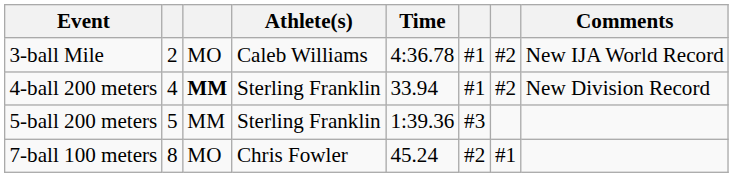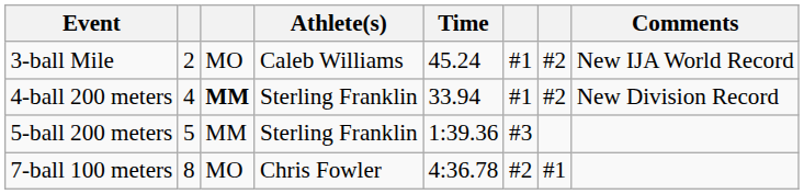3-ball Mile | Time: 4:36.78 -> 45.24
7-ball 100 meters | Time: 45.24 -> 4:36.78
